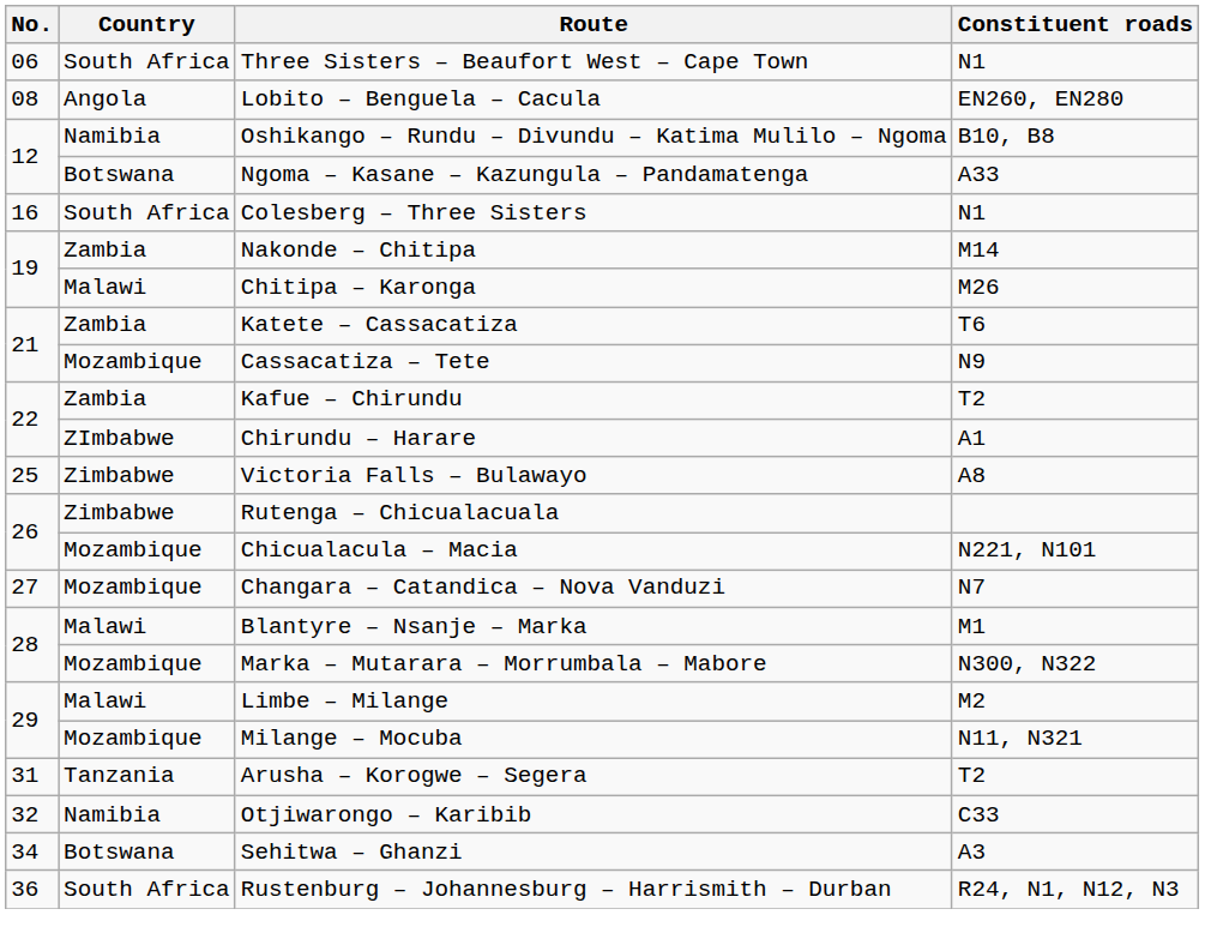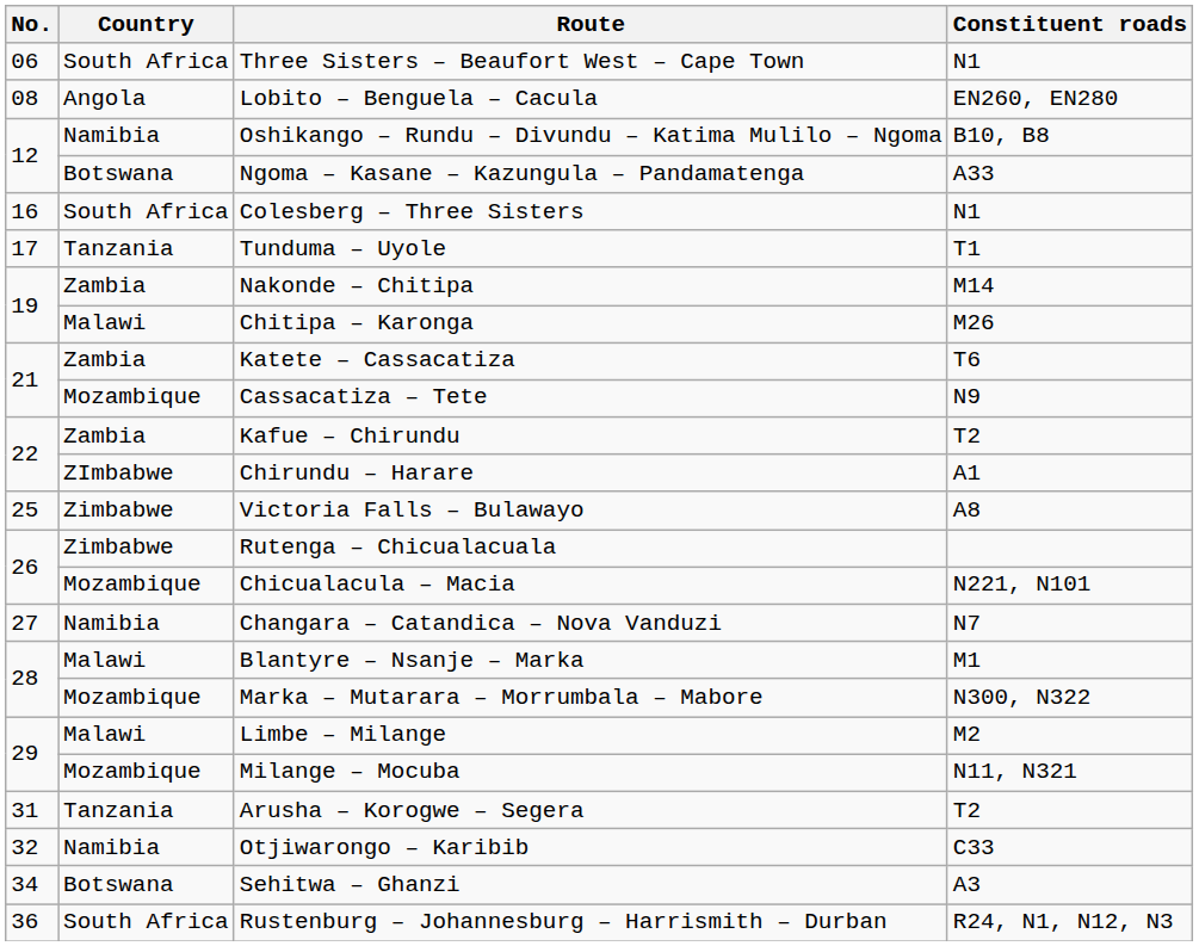+ row: 17 | Tanzania | Tunduma – Uyole | T1
Changara – Catandica – Nova Vanduzi | Country: Mozambique -> Namibia
